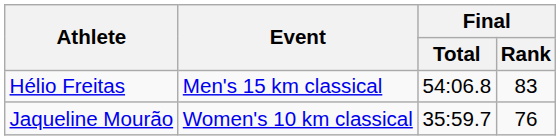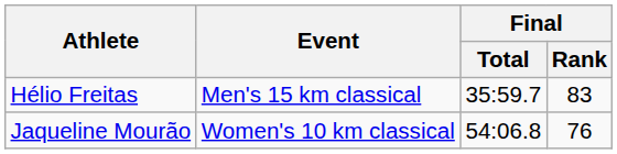Hélio Freitas | Final / Total: 54:06.8 -> 35:59.7
Jaqueline Mourão | Final / Total: 35:59.7 -> 54:06.8
